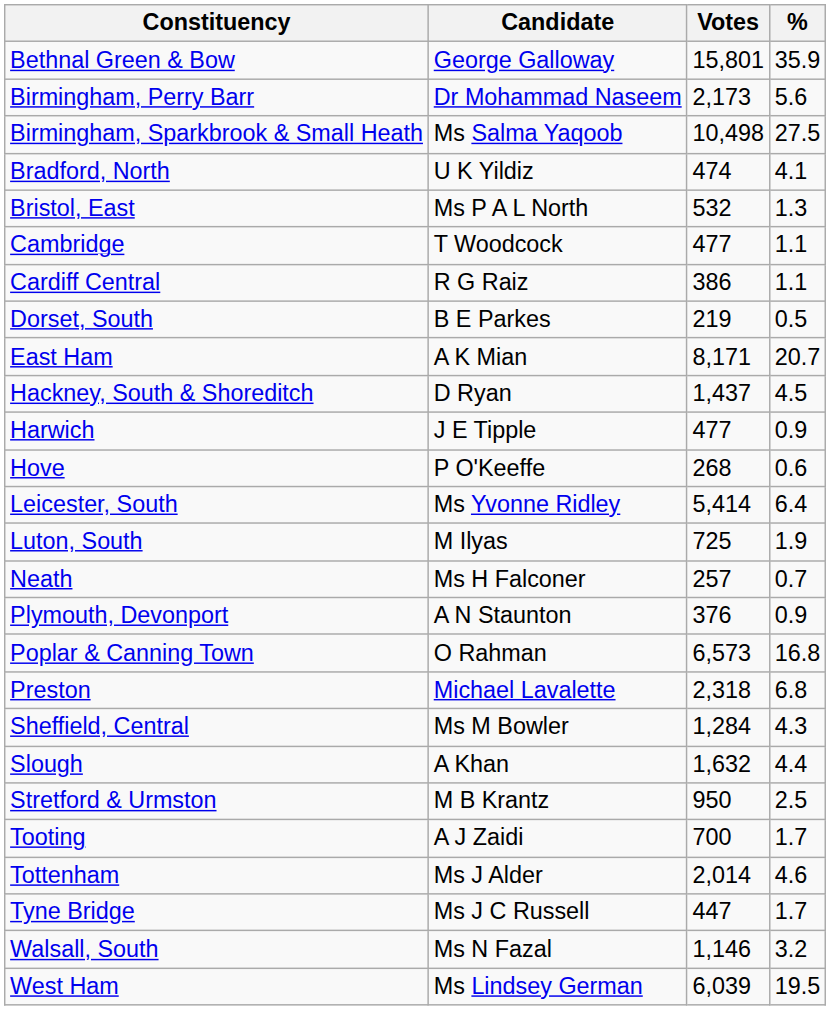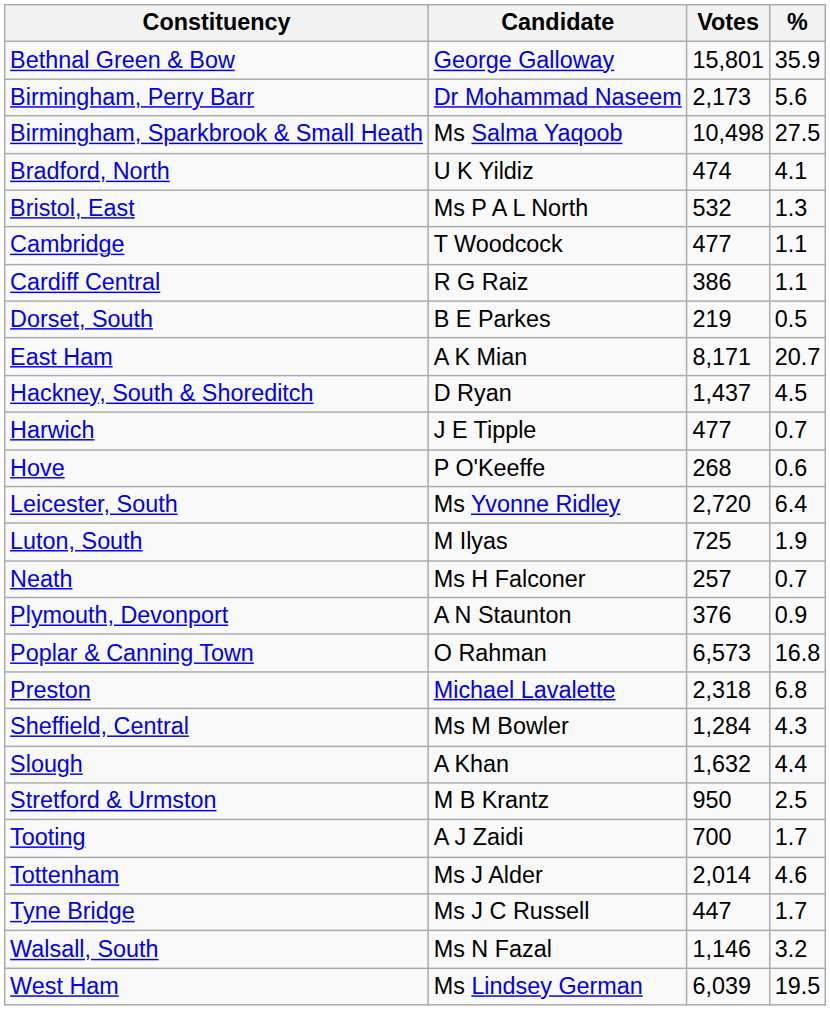Harwich | %: 0.9 -> 0.7
Leicester, South | Votes: 5,414 -> 2,720
